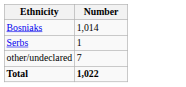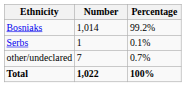+ column: Percentage | 99.2% | 0.1% | 0.7% | 100%
